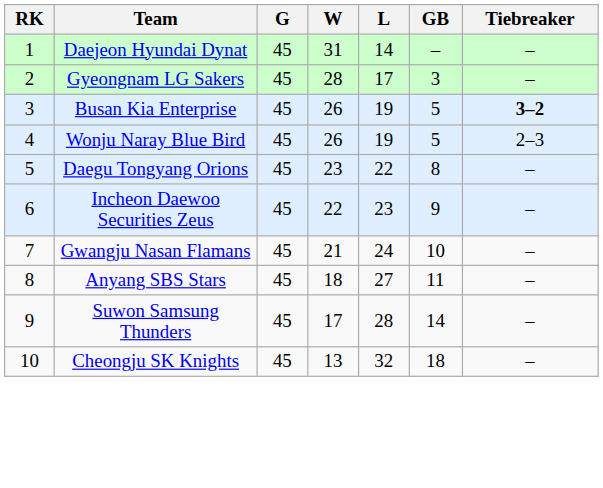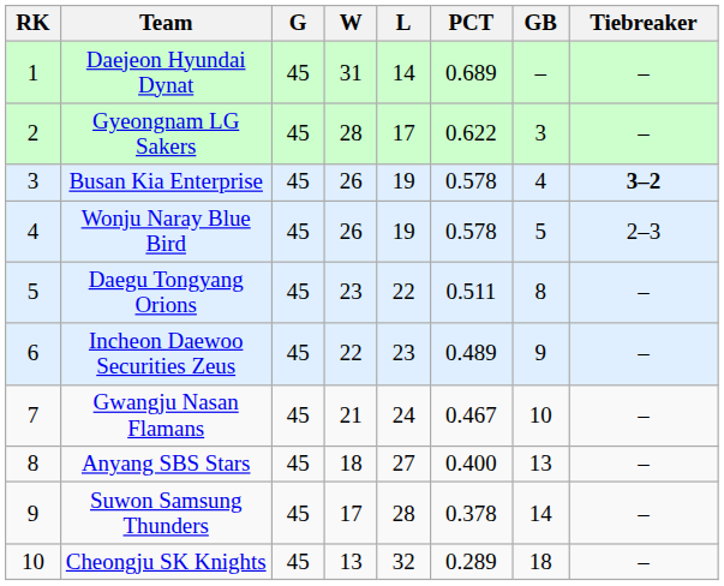+ column: PCT | 0.689 | 0.622 | 0.578 | 0.578 | 0.511 | 0.489 | 0.467 | 0.400 | 0.378 | 0.289
Busan Kia Enterprise | GB: 5 -> 4
Anyang SBS Stars | GB: 11 -> 13
